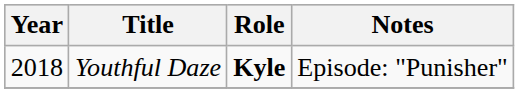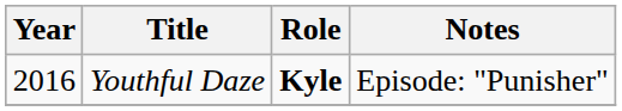Youthful Daze | Year: 2018 -> 2016
